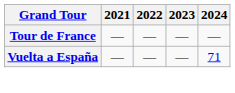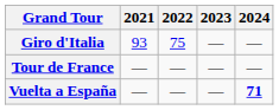+ row: Giro d'Italia | 93 | 75 | — | —
Vuelta a España | 2024: normal -> bold
